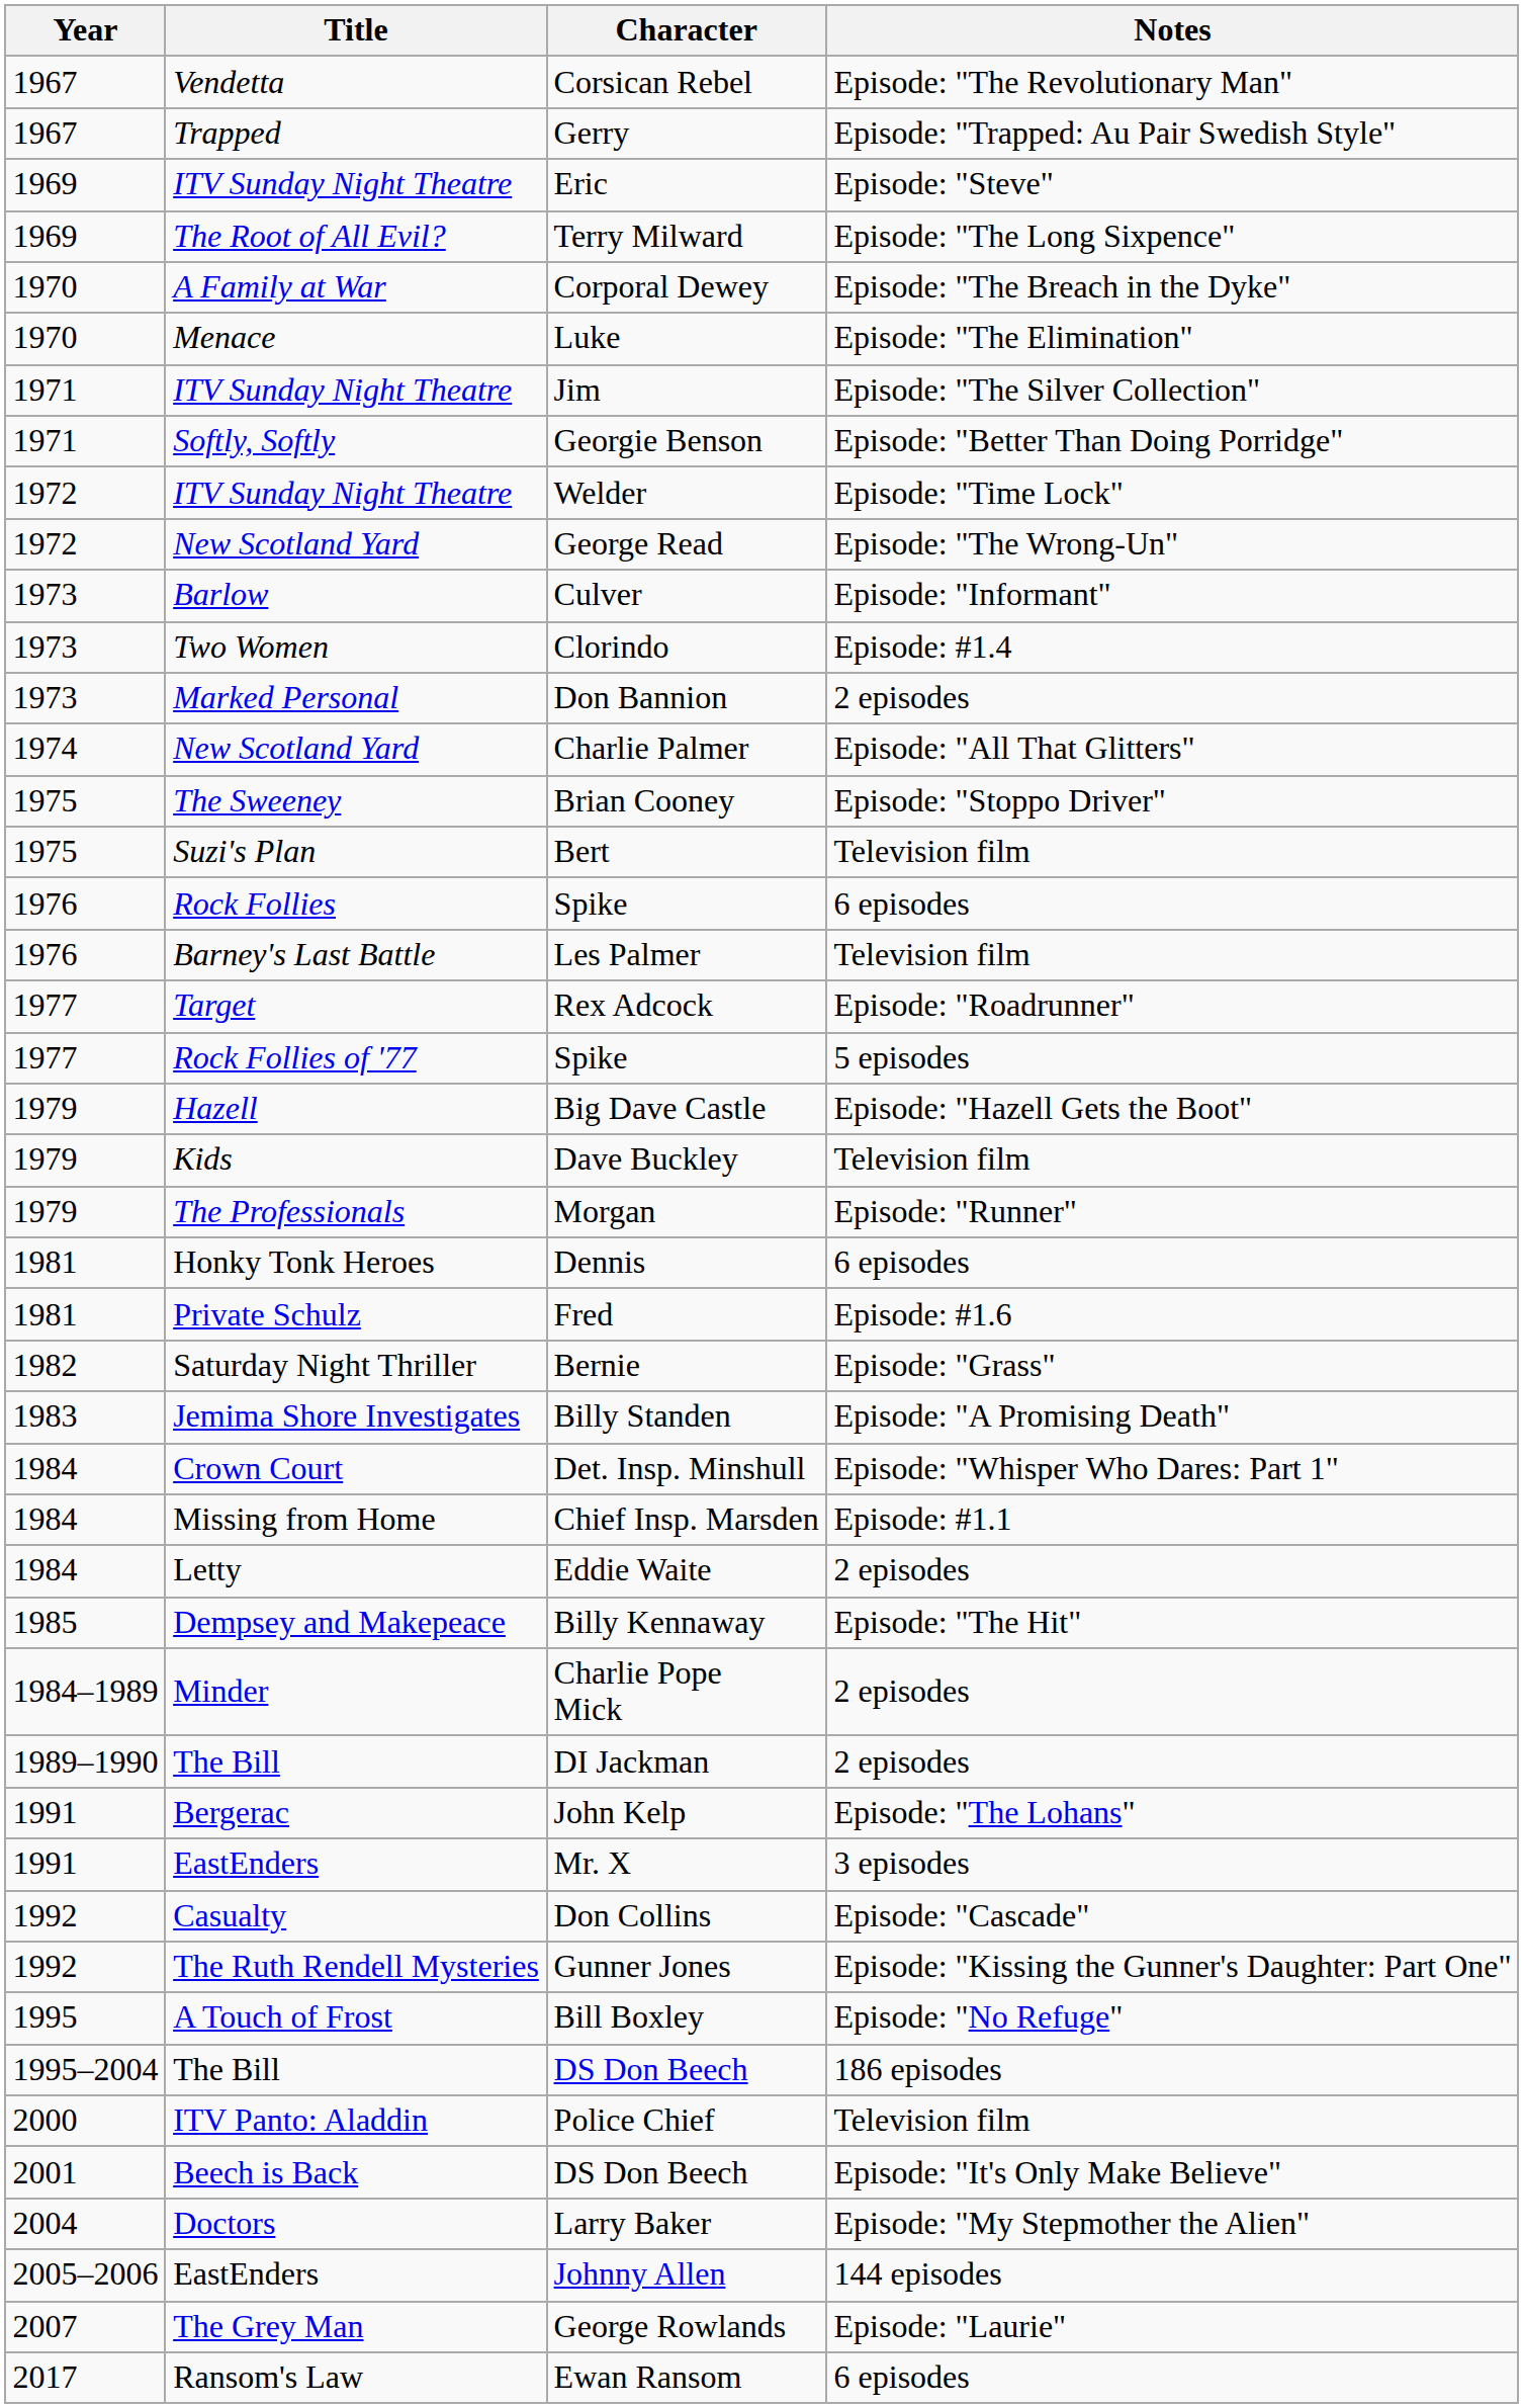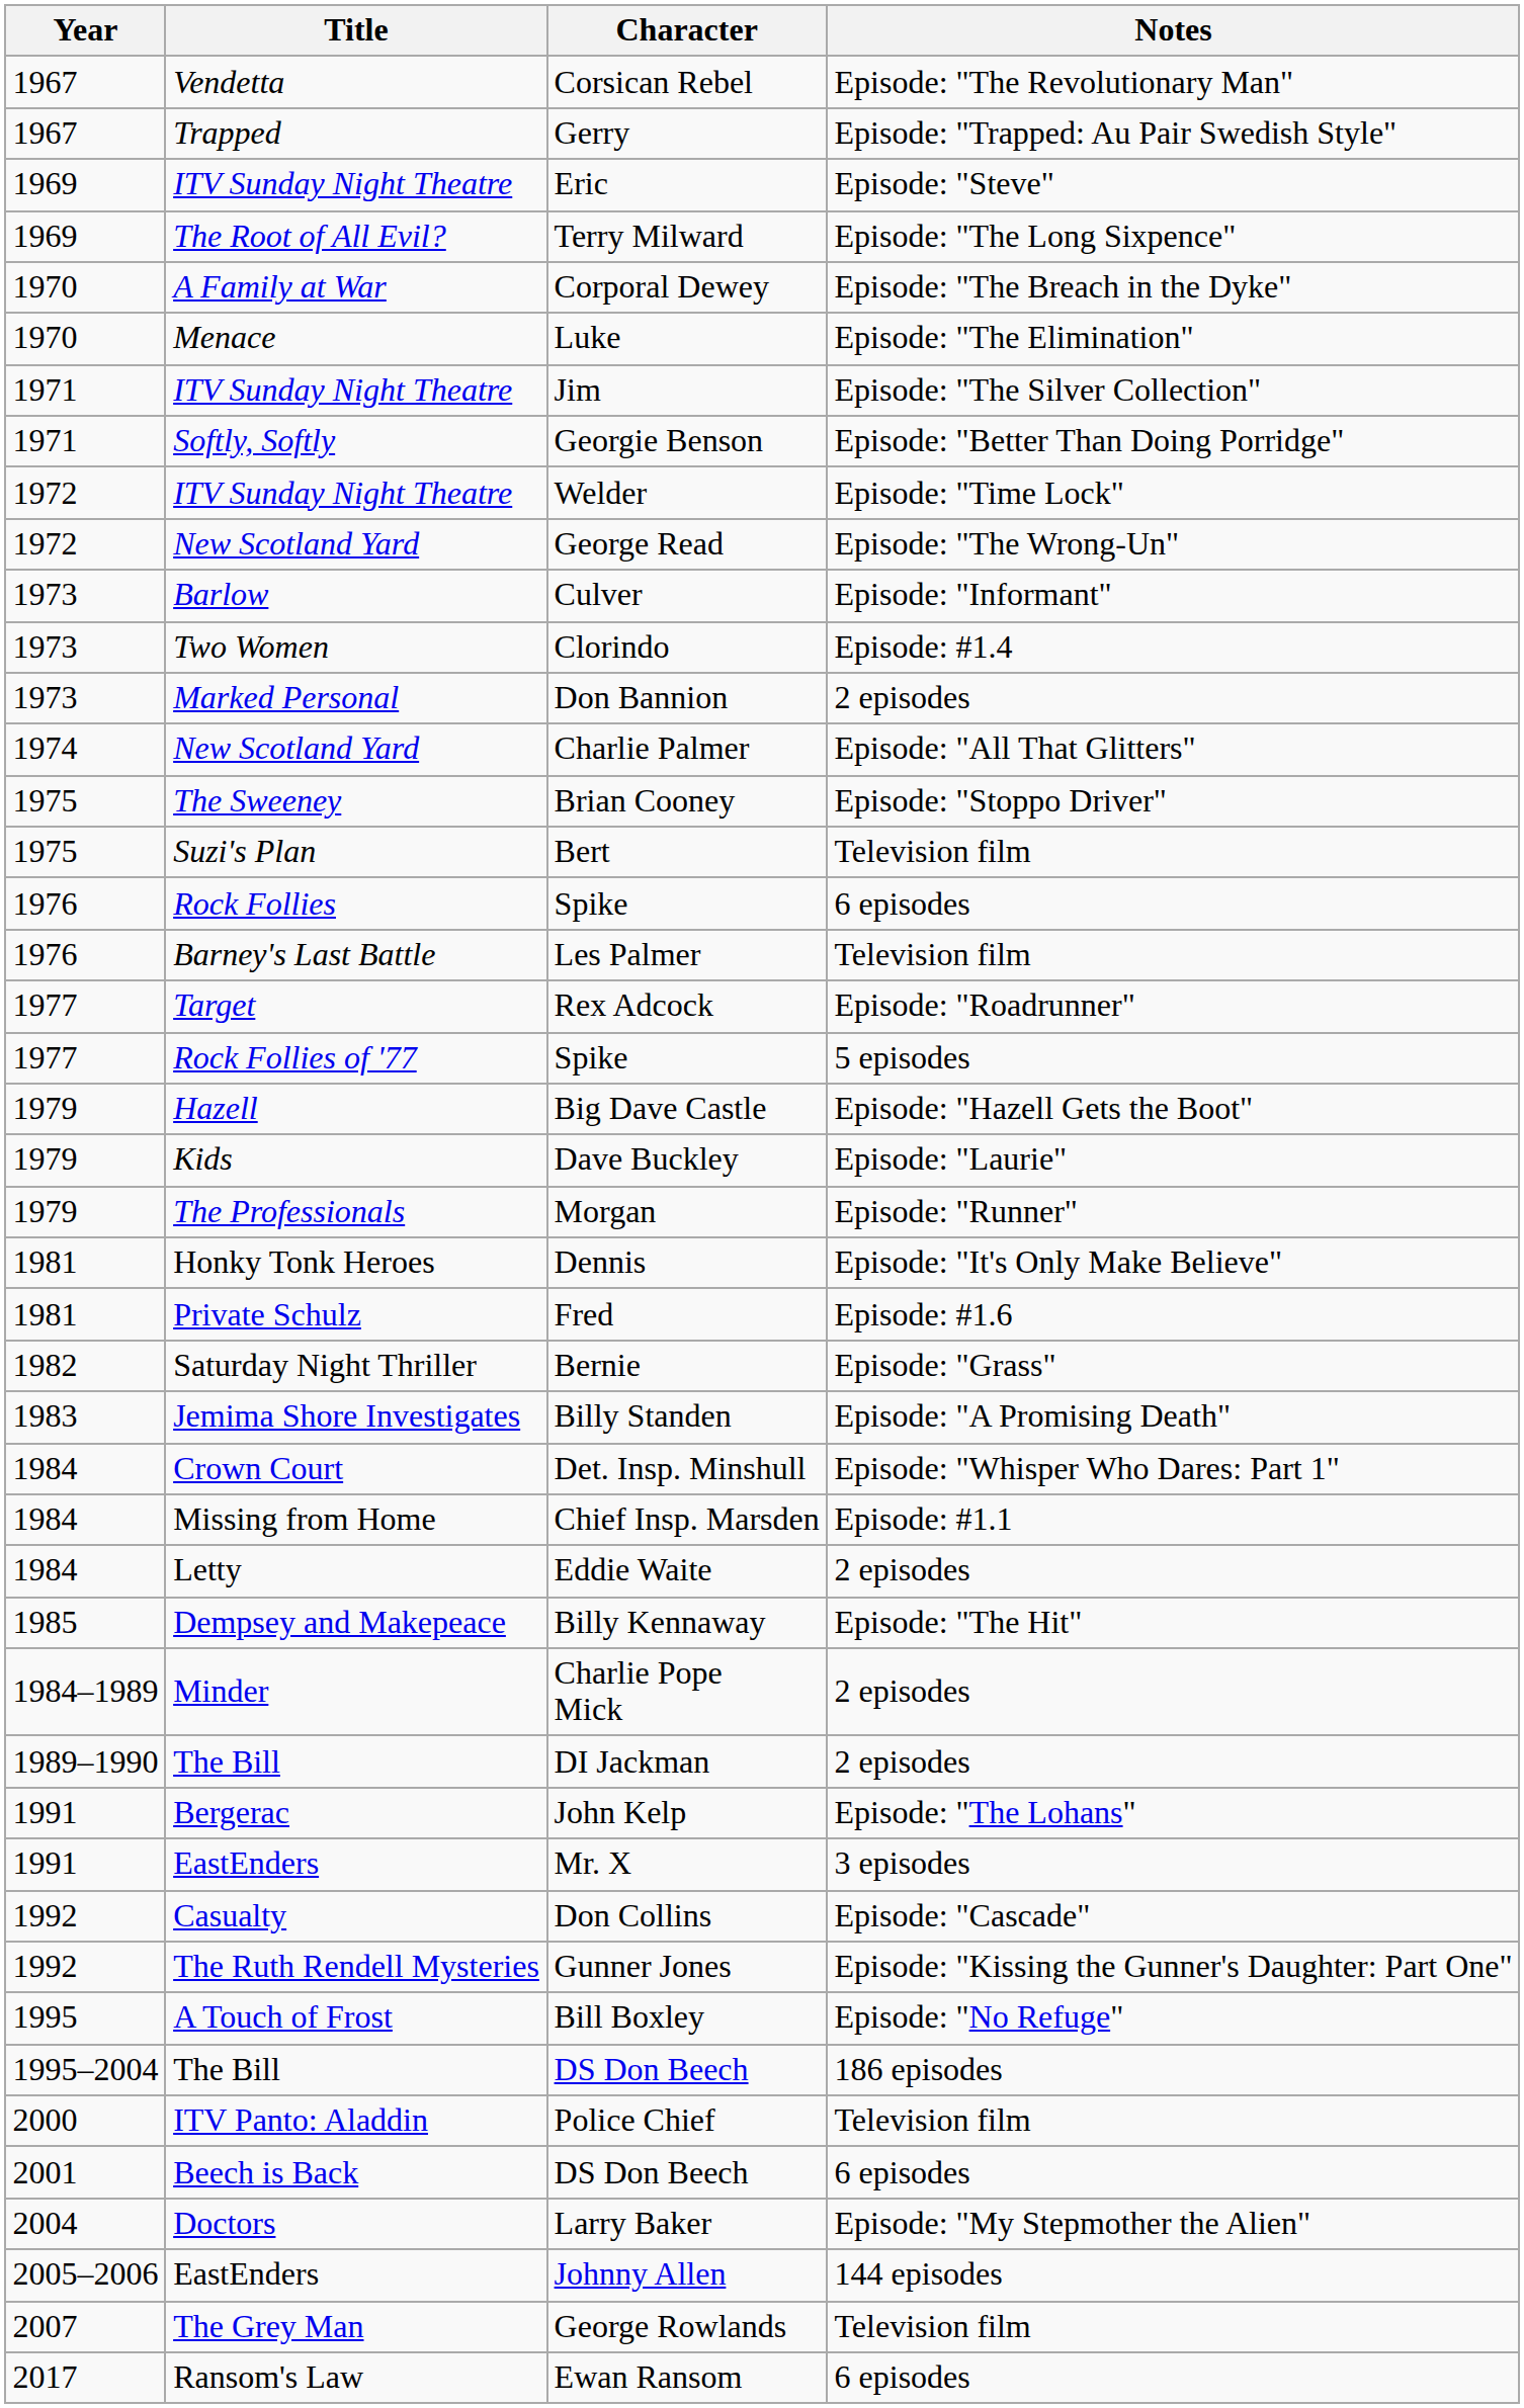Dave Buckley | Notes: Television film -> Episode: "Laurie"
Dennis | Notes: 6 episodes -> Episode: "It's Only Make Believe"
Beech is Back / DS Don Beech | Notes: Episode: "It's Only Make Believe" -> 6 episodes
George Rowlands | Notes: Episode: "Laurie" -> Television film
